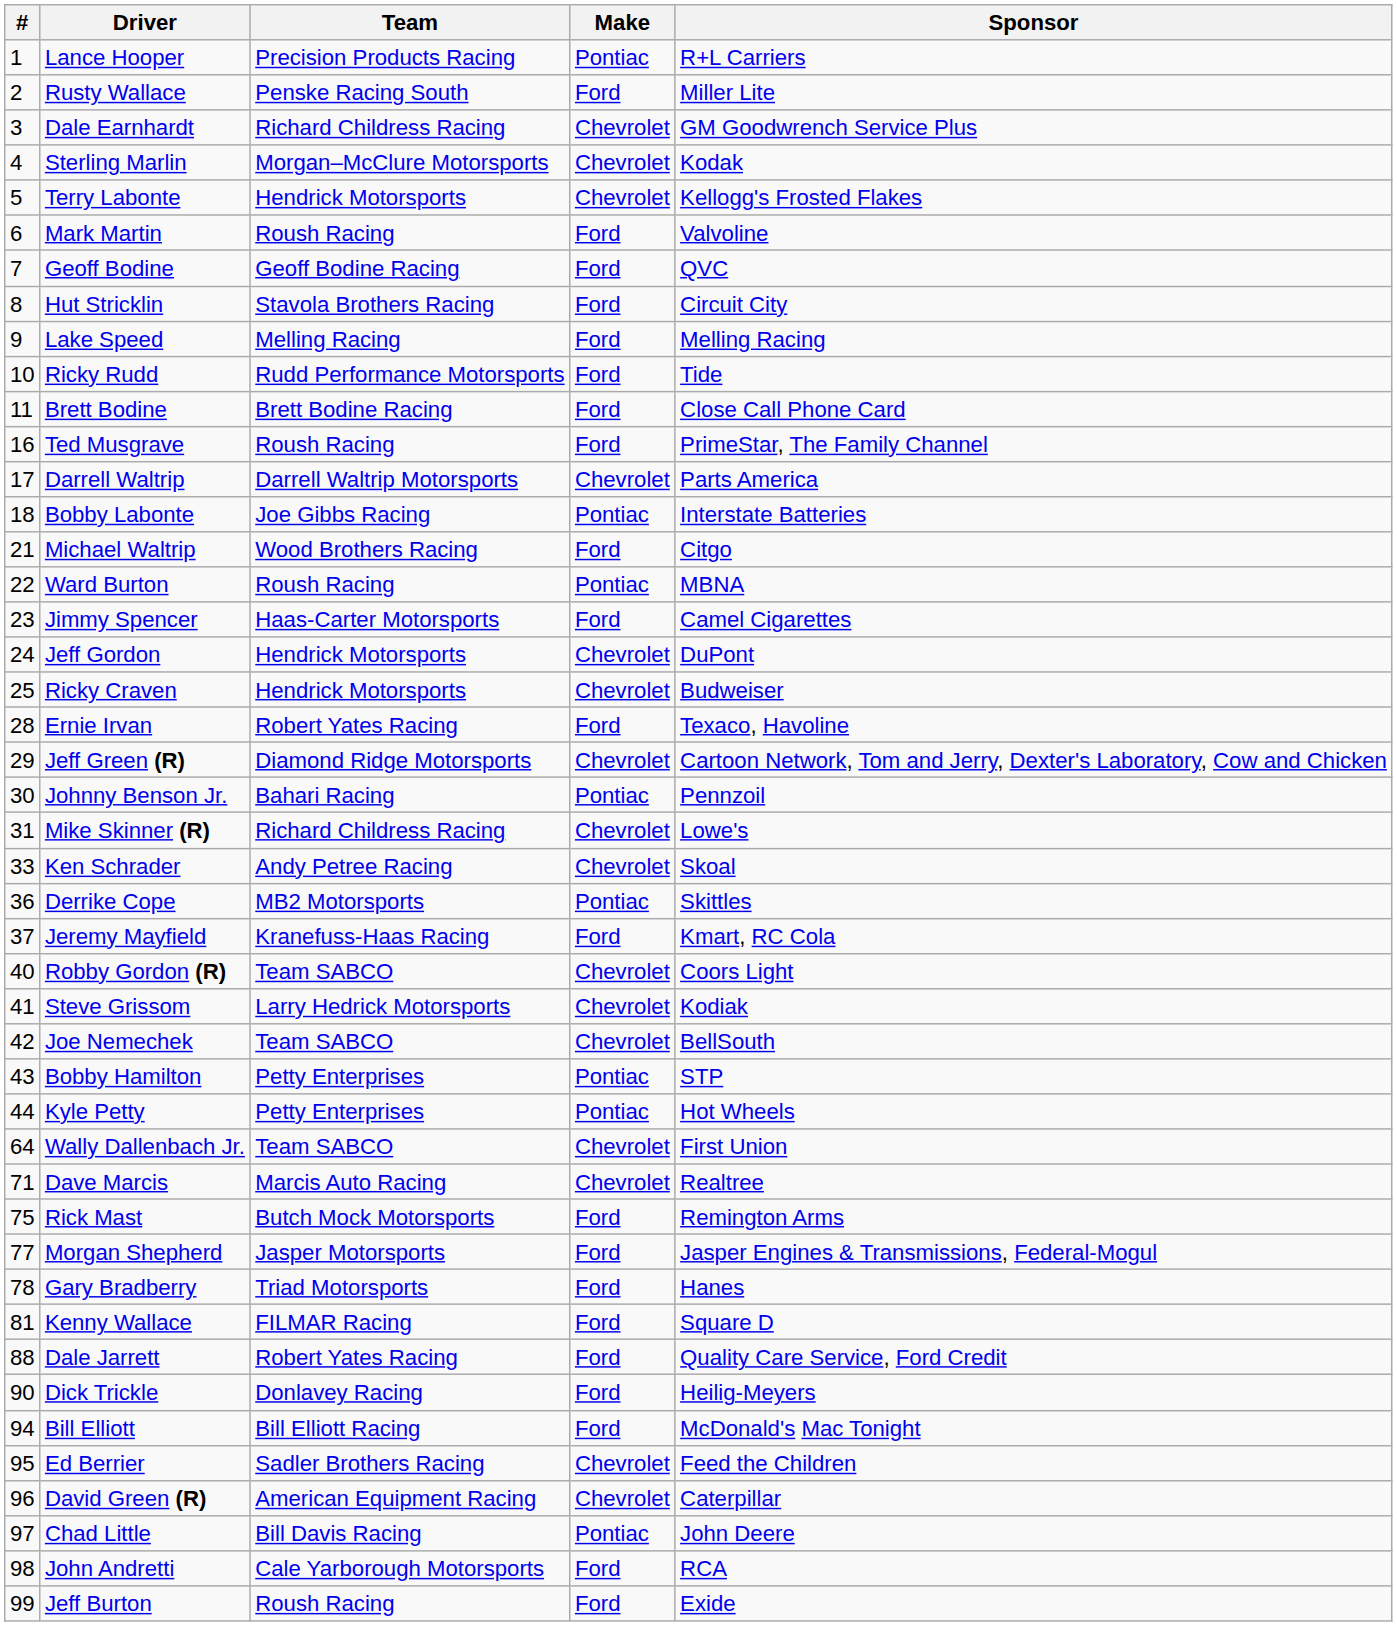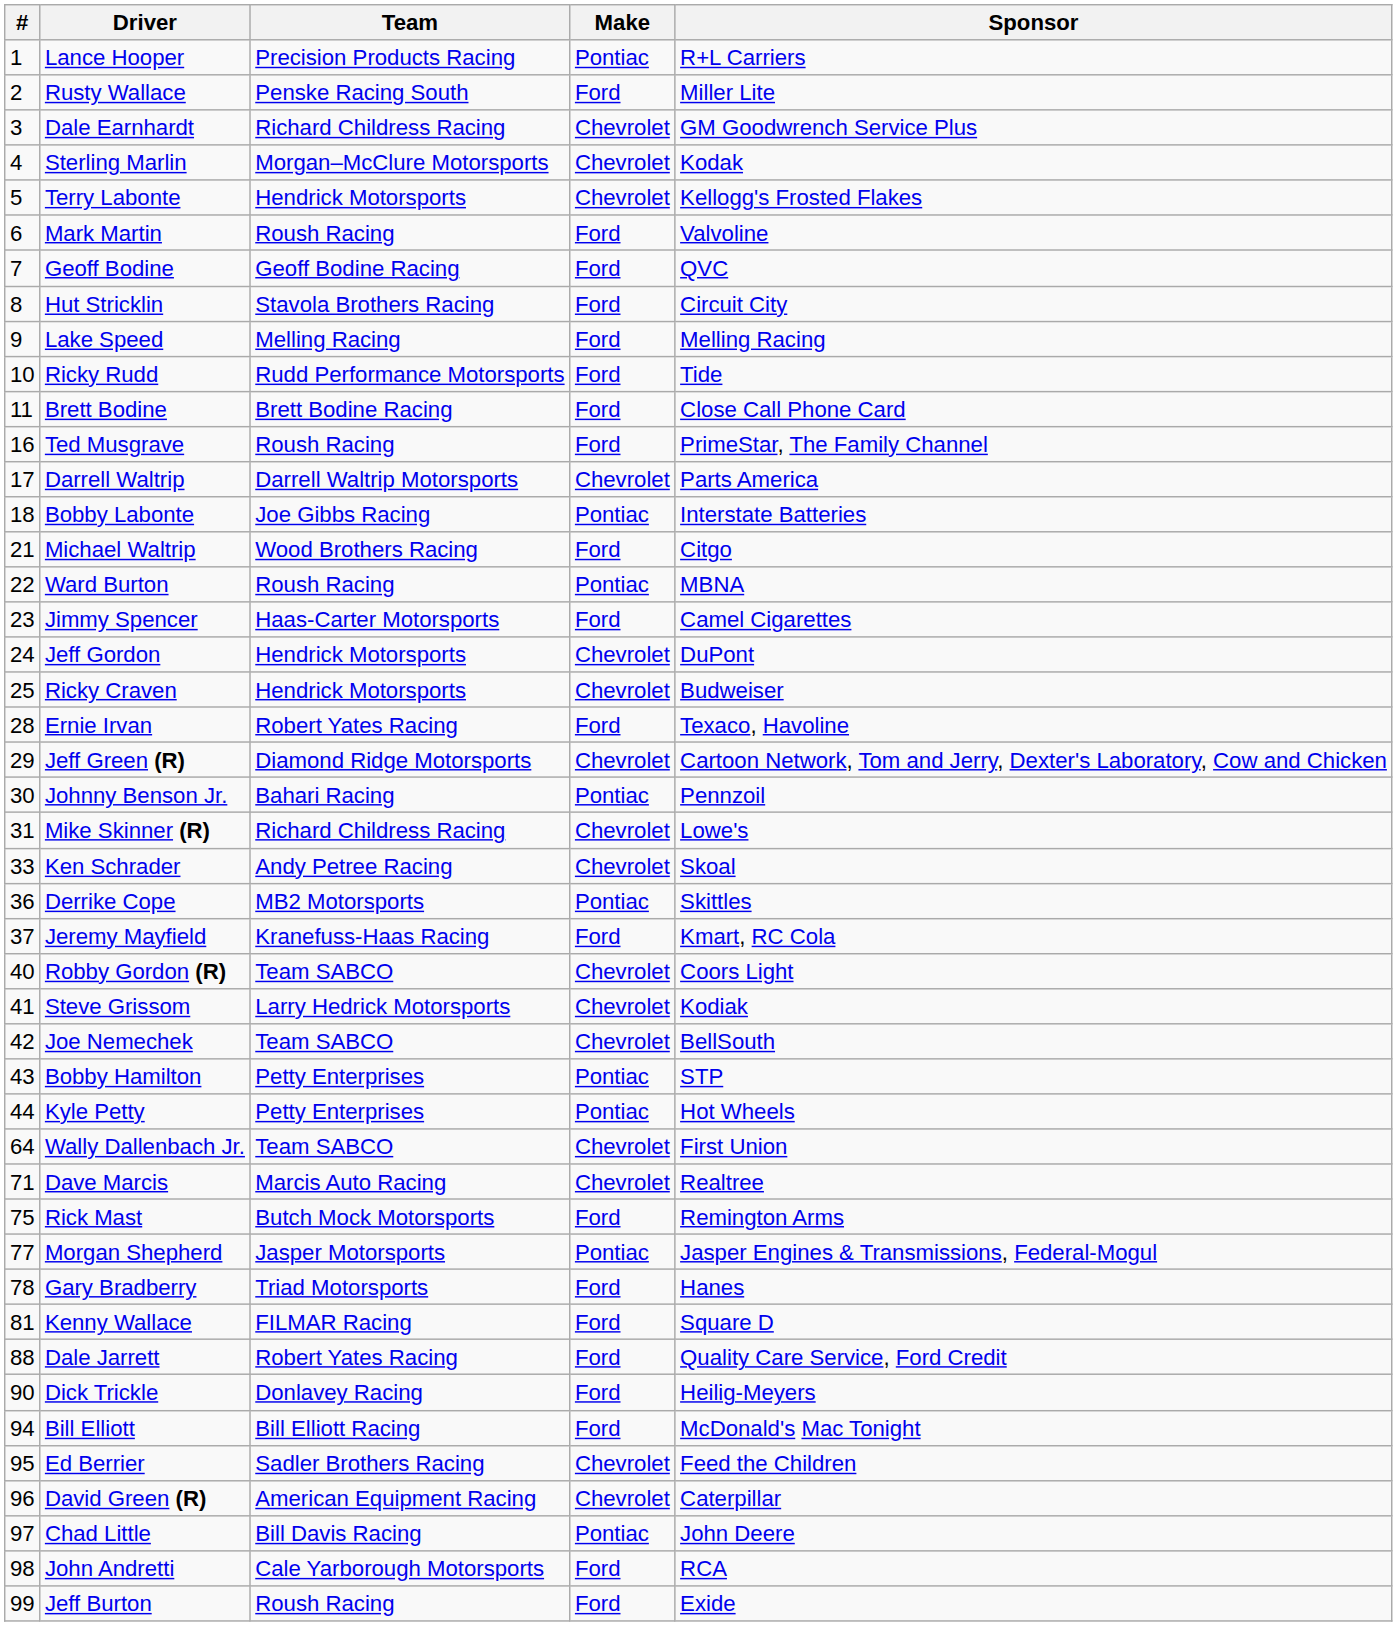Morgan Shepherd | Make: Ford -> Pontiac
